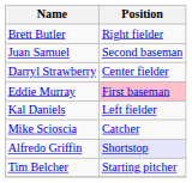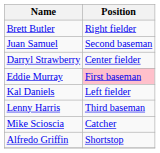+ row: Lenny Harris | Third baseman
Alfredo Griffin | Position: lavender background -> no background
- row: Tim Belcher | Starting pitcher
